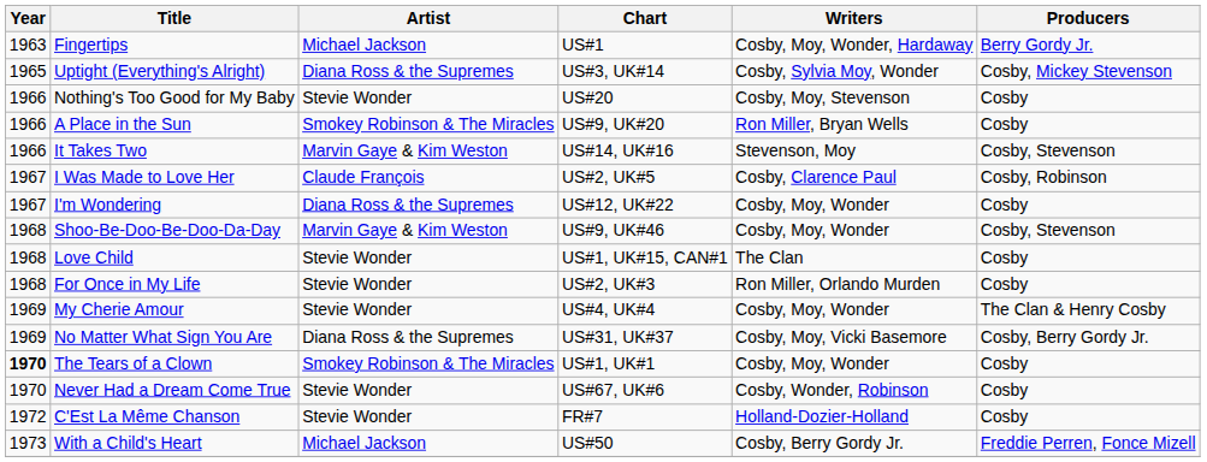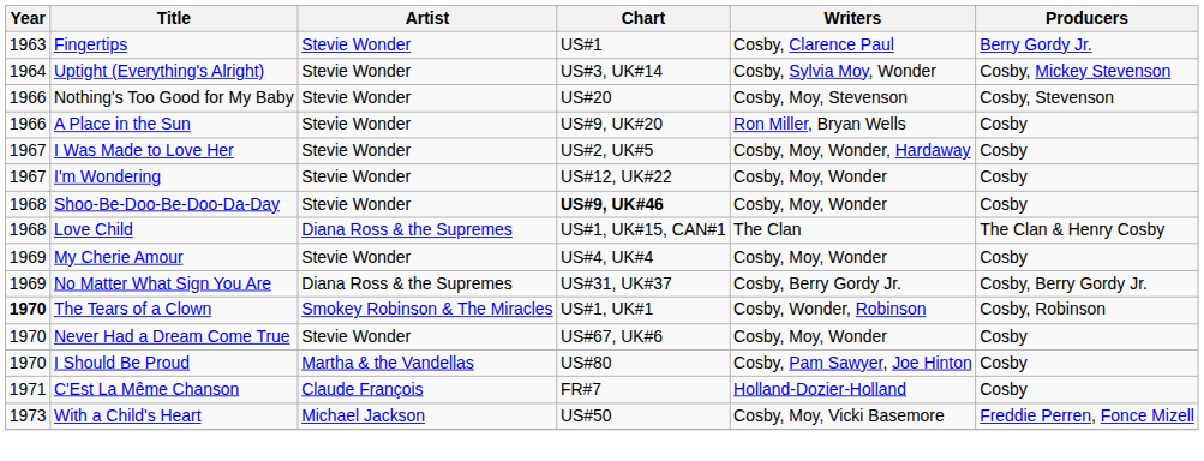Fingertips | Artist: Michael Jackson -> Stevie Wonder
Fingertips | Writers: Cosby, Moy, Wonder, Hardaway -> Cosby, Clarence Paul
Uptight (Everything's Alright) | Year: 1965 -> 1964
Uptight (Everything's Alright) | Artist: Diana Ross & the Supremes -> Stevie Wonder
Nothing's Too Good for My Baby | Producers: Cosby -> Cosby, Stevenson
A Place in the Sun | Artist: Smokey Robinson & The Miracles -> Stevie Wonder
- row: 1966 | It Takes Two | Marvin Gaye & Kim Weston | US#14, UK#16 | Stevenson, Moy | Cosby, Stevenson
I Was Made to Love Her | Artist: Claude François -> Stevie Wonder
I Was Made to Love Her | Writers: Cosby, Clarence Paul -> Cosby, Moy, Wonder, Hardaway
I Was Made to Love Her | Producers: Cosby, Robinson -> Cosby
I'm Wondering | Artist: Diana Ross & the Supremes -> Stevie Wonder
Shoo-Be-Doo-Be-Doo-Da-Day | Artist: Marvin Gaye & Kim Weston -> Stevie Wonder
Shoo-Be-Doo-Be-Doo-Da-Day | Chart: normal -> bold
Shoo-Be-Doo-Be-Doo-Da-Day | Producers: Cosby, Stevenson -> Cosby
Love Child | Artist: Stevie Wonder -> Diana Ross & the Supremes
Love Child | Producers: Cosby -> The Clan & Henry Cosby
- row: 1968 | For Once in My Life | Stevie Wonder | US#2, UK#3 | Ron Miller, Orlando Murden | Cosby
My Cherie Amour | Producers: The Clan & Henry Cosby -> Cosby
No Matter What Sign You Are | Writers: Cosby, Moy, Vicki Basemore -> Cosby, Berry Gordy Jr.
The Tears of a Clown | Writers: Cosby, Moy, Wonder -> Cosby, Wonder, Robinson
The Tears of a Clown | Producers: Cosby -> Cosby, Robinson
Never Had a Dream Come True | Writers: Cosby, Wonder, Robinson -> Cosby, Moy, Wonder
+ row: 1970 | I Should Be Proud | Martha & the Vandellas | US#80 | Cosby, Pam Sawyer, Joe Hinton | Cosby
C'Est La Même Chanson | Year: 1972 -> 1971
C'Est La Même Chanson | Artist: Stevie Wonder -> Claude François
With a Child's Heart | Writers: Cosby, Berry Gordy Jr. -> Cosby, Moy, Vicki Basemore
